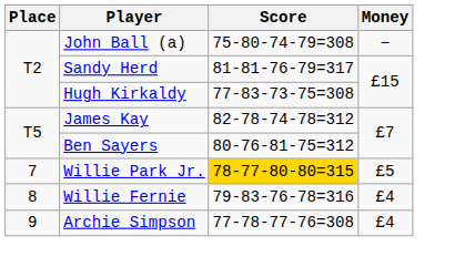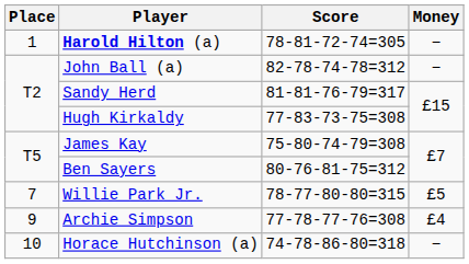+ row: 1 | Harold Hilton (a) | 78-81-72-74=305 | −
John Ball (a) | Score: 75-80-74-79=308 -> 82-78-74-78=312
James Kay | Score: 82-78-74-78=312 -> 75-80-74-79=308
Willie Park Jr. | Score: gold background -> no background
- row: 8 | Willie Fernie | 79-83-76-78=316 | £4
+ row: 10 | Horace Hutchinson (a) | 74-78-86-80=318 | −
